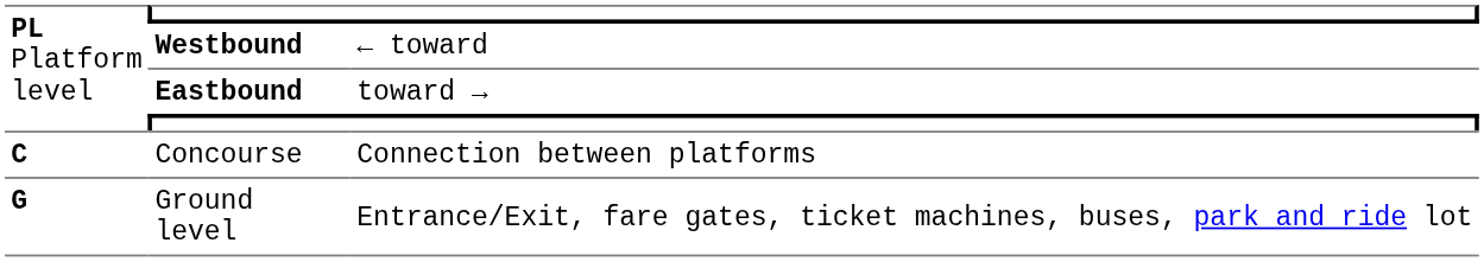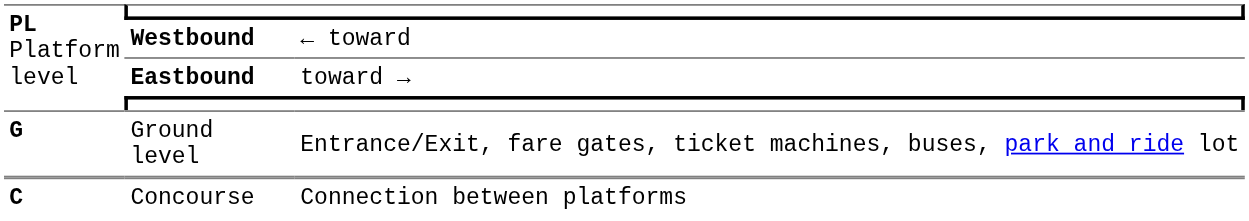rows swapped: Concourse <-> Ground level
